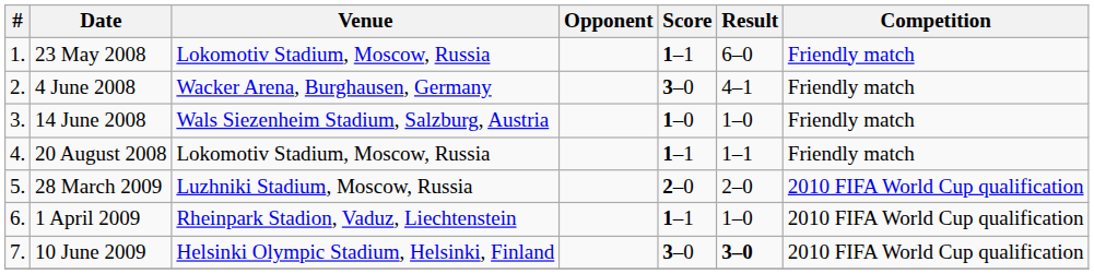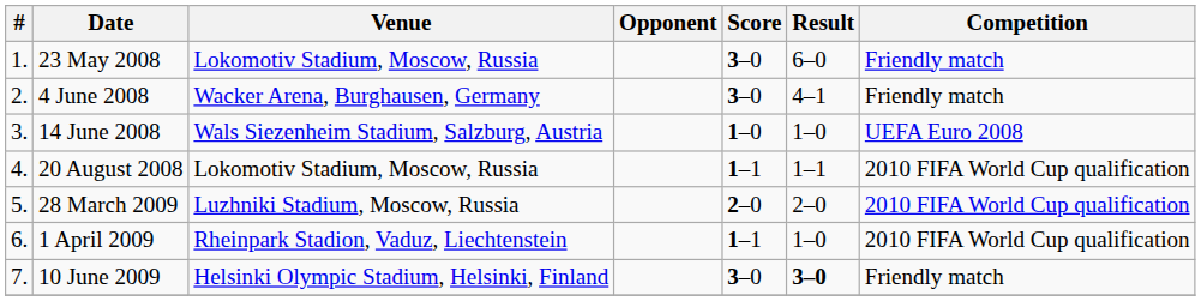23 May 2008 | Score: 1–1 -> 3–0
14 June 2008 | Competition: Friendly match -> UEFA Euro 2008
20 August 2008 | Competition: Friendly match -> 2010 FIFA World Cup qualification
10 June 2009 | Competition: 2010 FIFA World Cup qualification -> Friendly match
